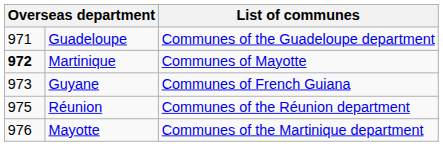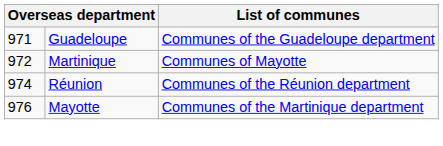Martinique | column 1: bold -> normal
- row: 973 | Guyane | Communes of French Guiana
Réunion | column 1: 975 -> 974
